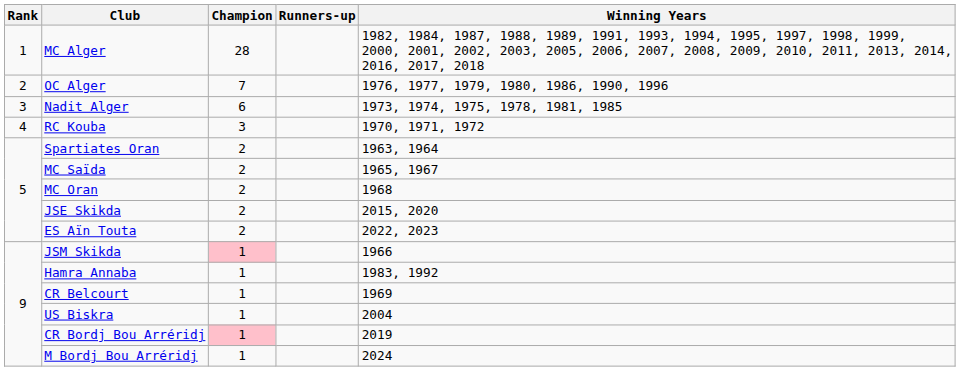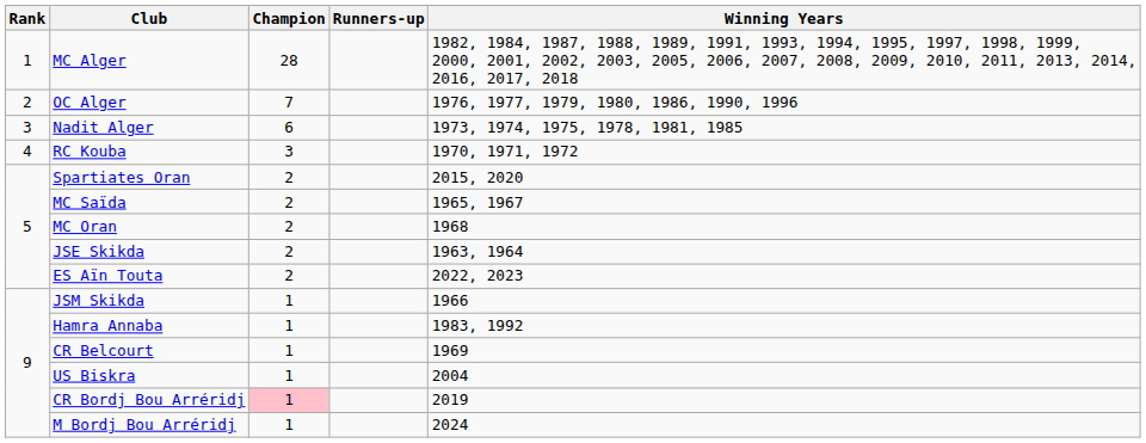Spartiates Oran | Winning Years: 1963, 1964 -> 2015, 2020
JSE Skikda | Winning Years: 2015, 2020 -> 1963, 1964
JSM Skikda | Champion: pink background -> no background
